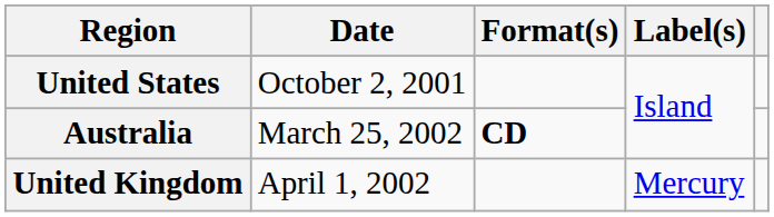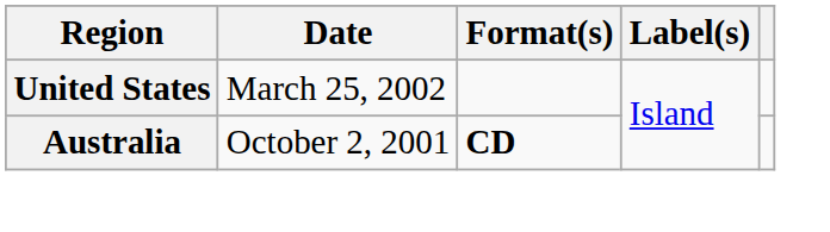United States | Date: October 2, 2001 -> March 25, 2002
Australia | Date: March 25, 2002 -> October 2, 2001
- row: United Kingdom | April 1, 2002 | Mercury
